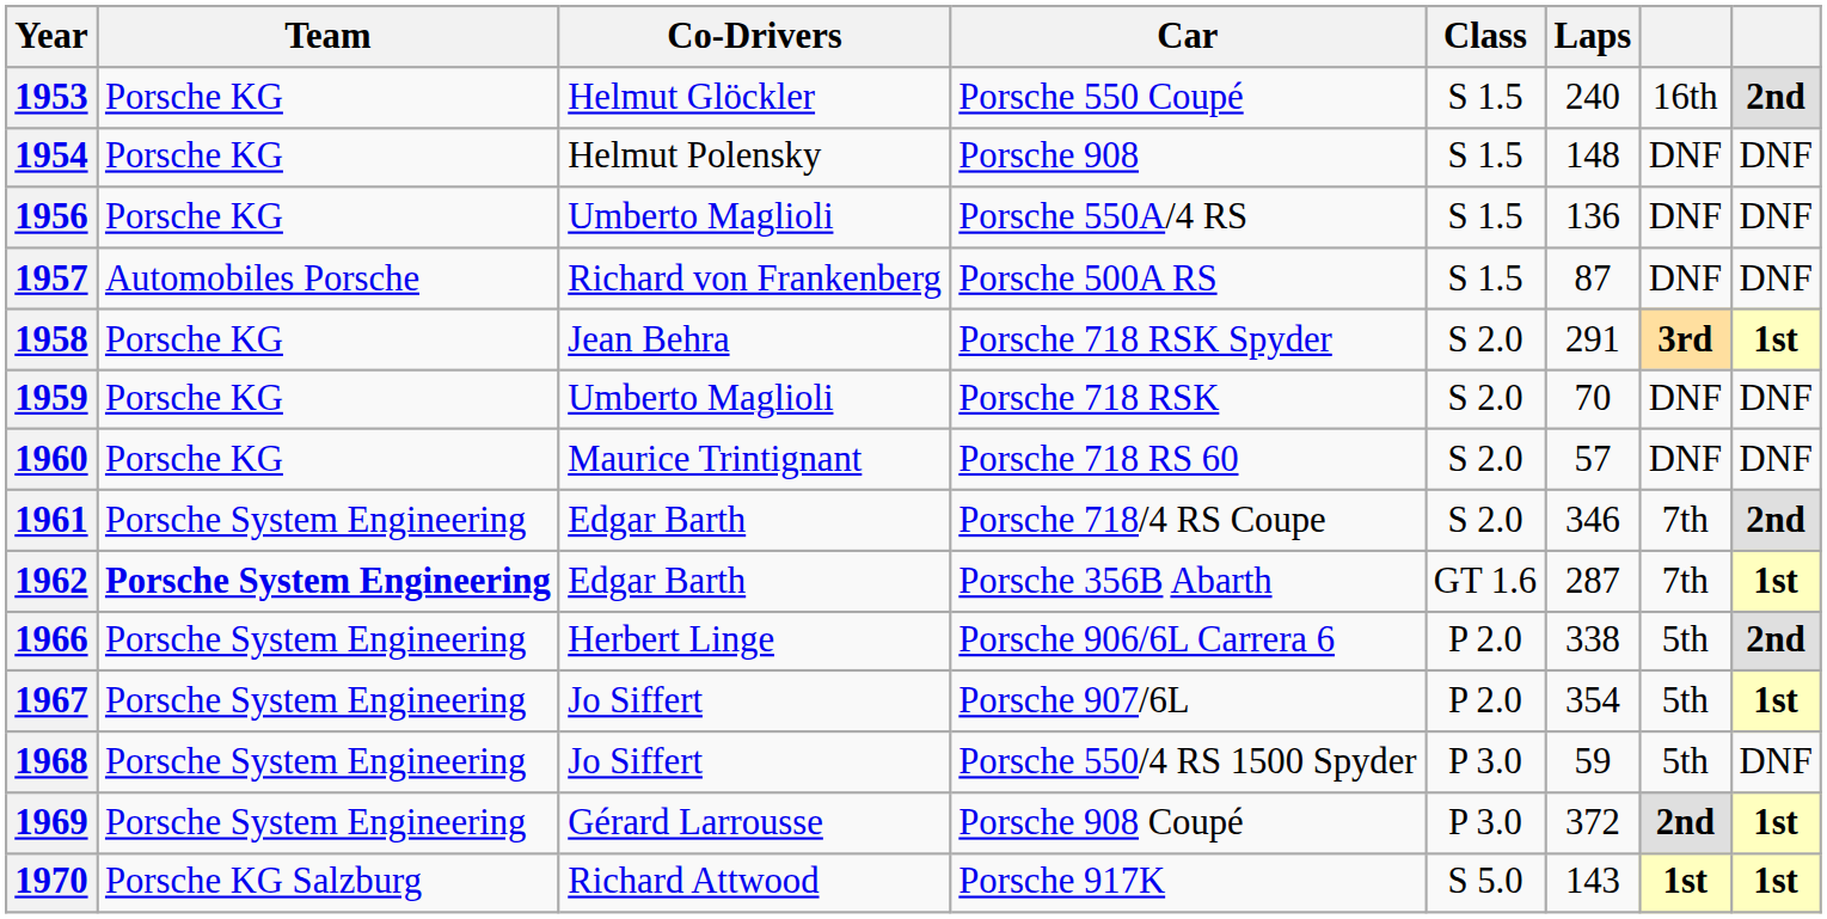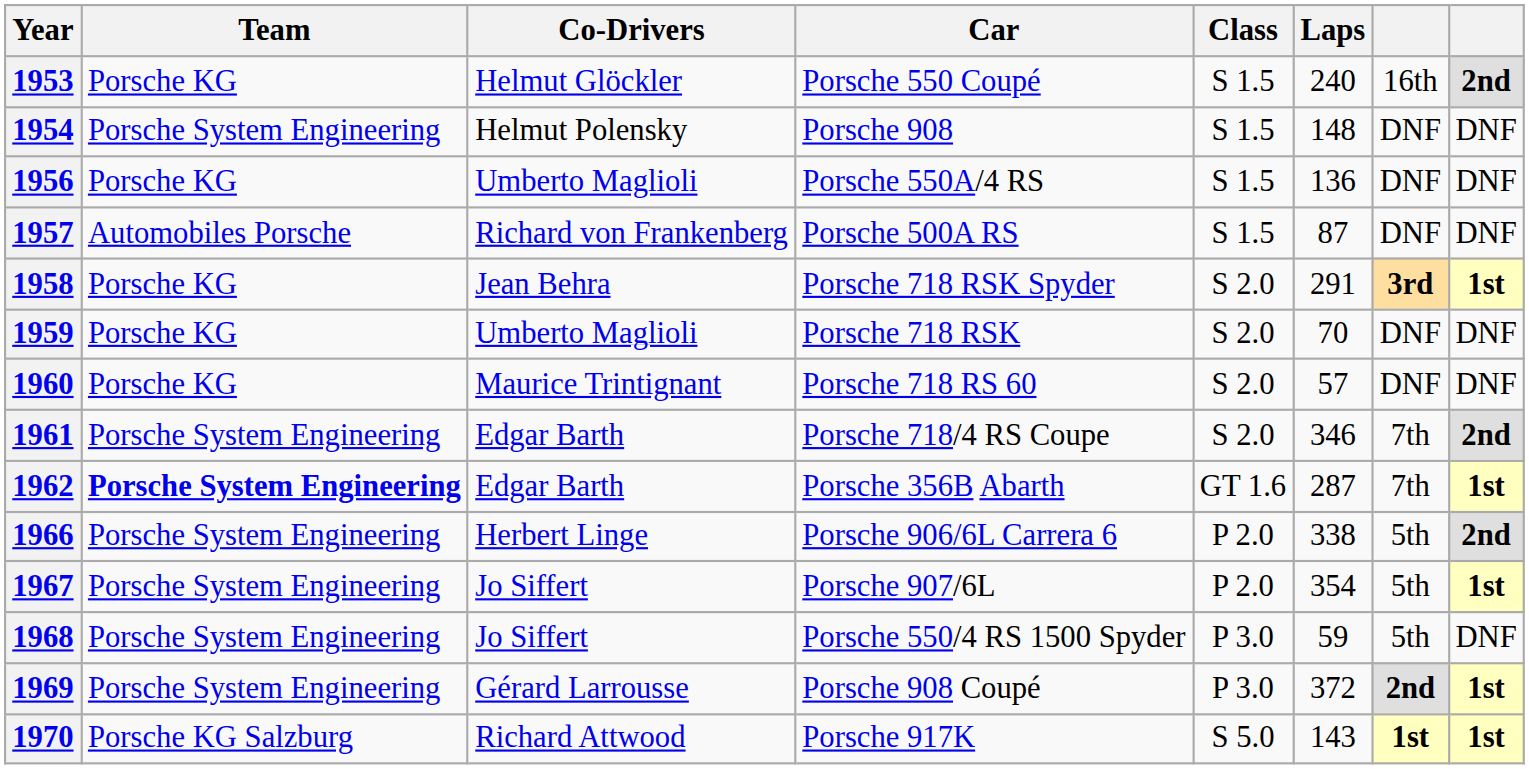1954 | Team: Porsche KG -> Porsche System Engineering
